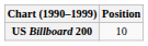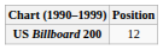US Billboard 200 | Position: 10 -> 12
